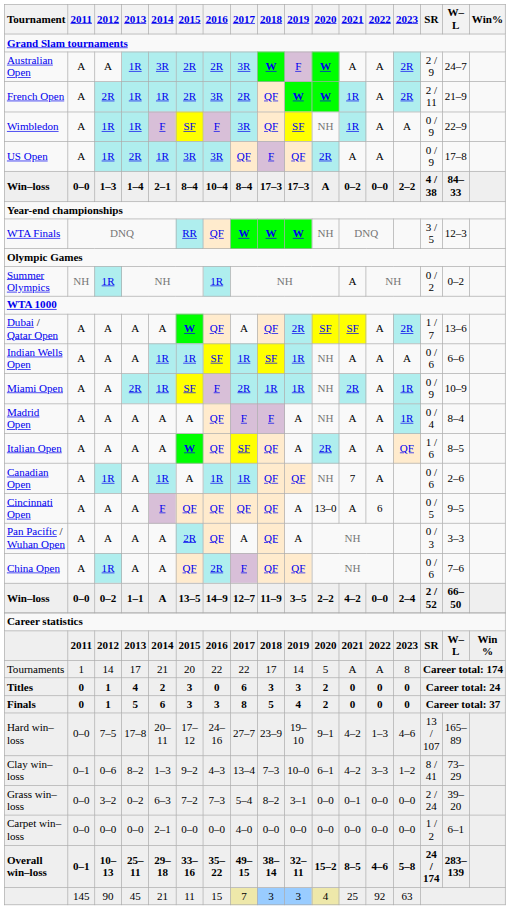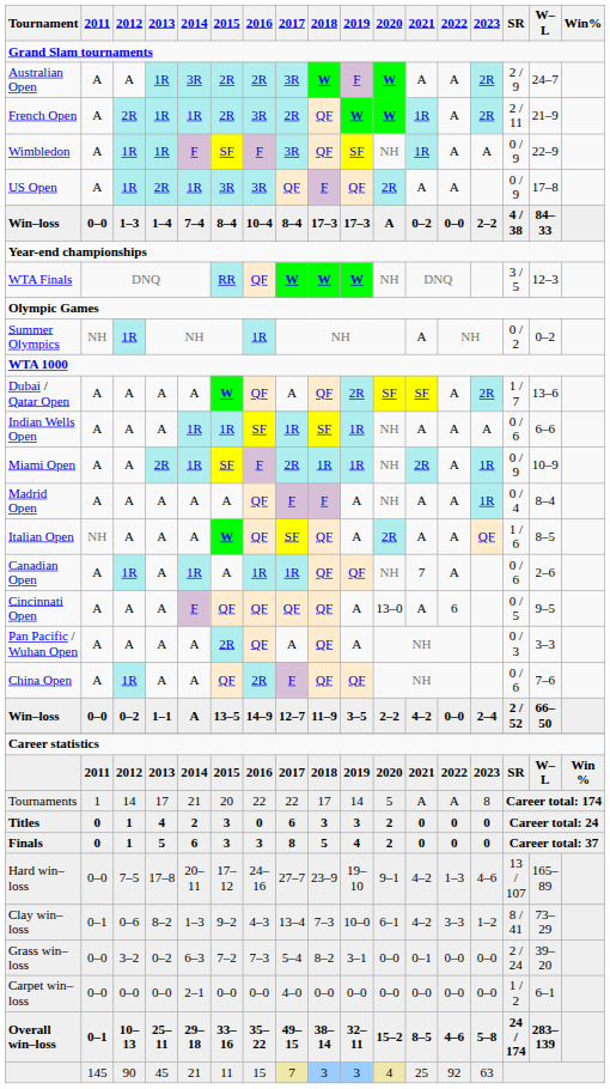Win–loss / 1–4 | 2014: 2–1 -> 7–4
Italian Open | 2011: A -> NH
